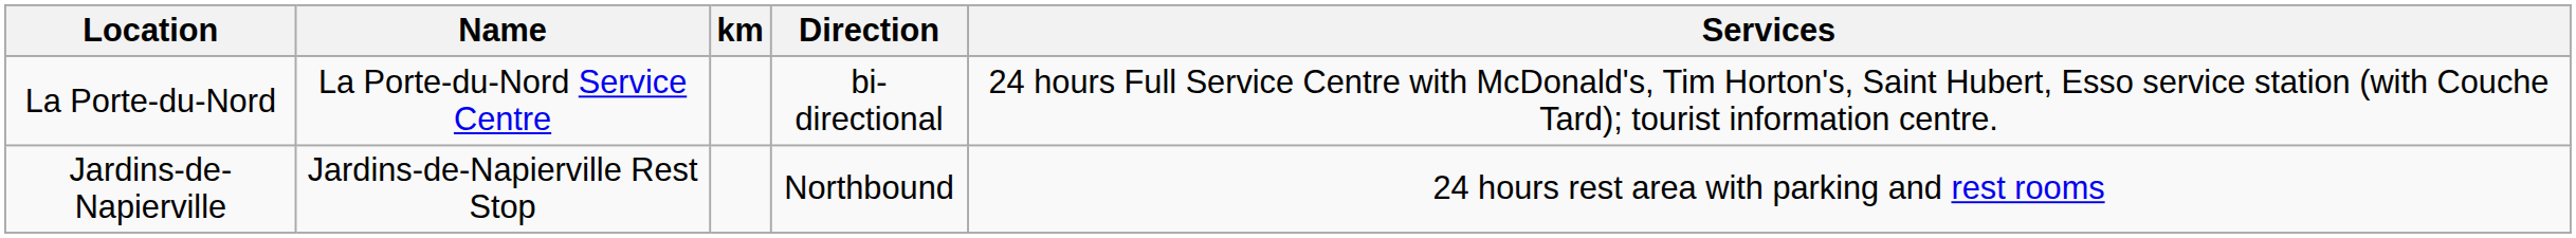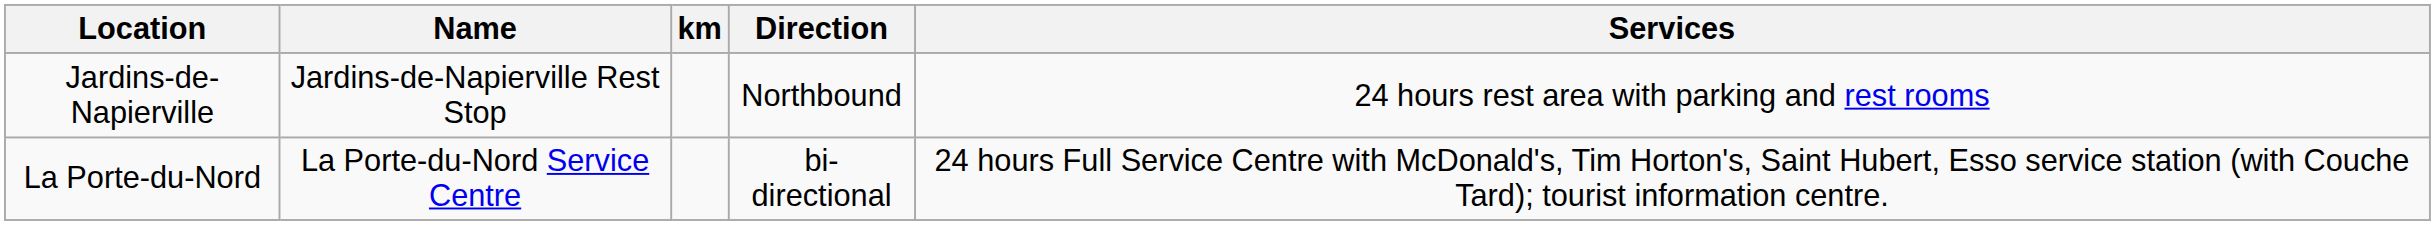rows swapped: Jardins-de-Napierville <-> La Porte-du-Nord
